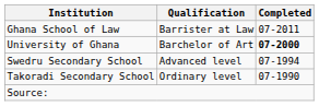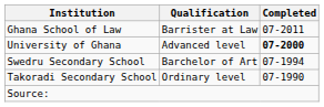University of Ghana | Qualification: Barchelor of Art -> Advanced level
Swedru Secondary School | Qualification: Advanced level -> Barchelor of Art
